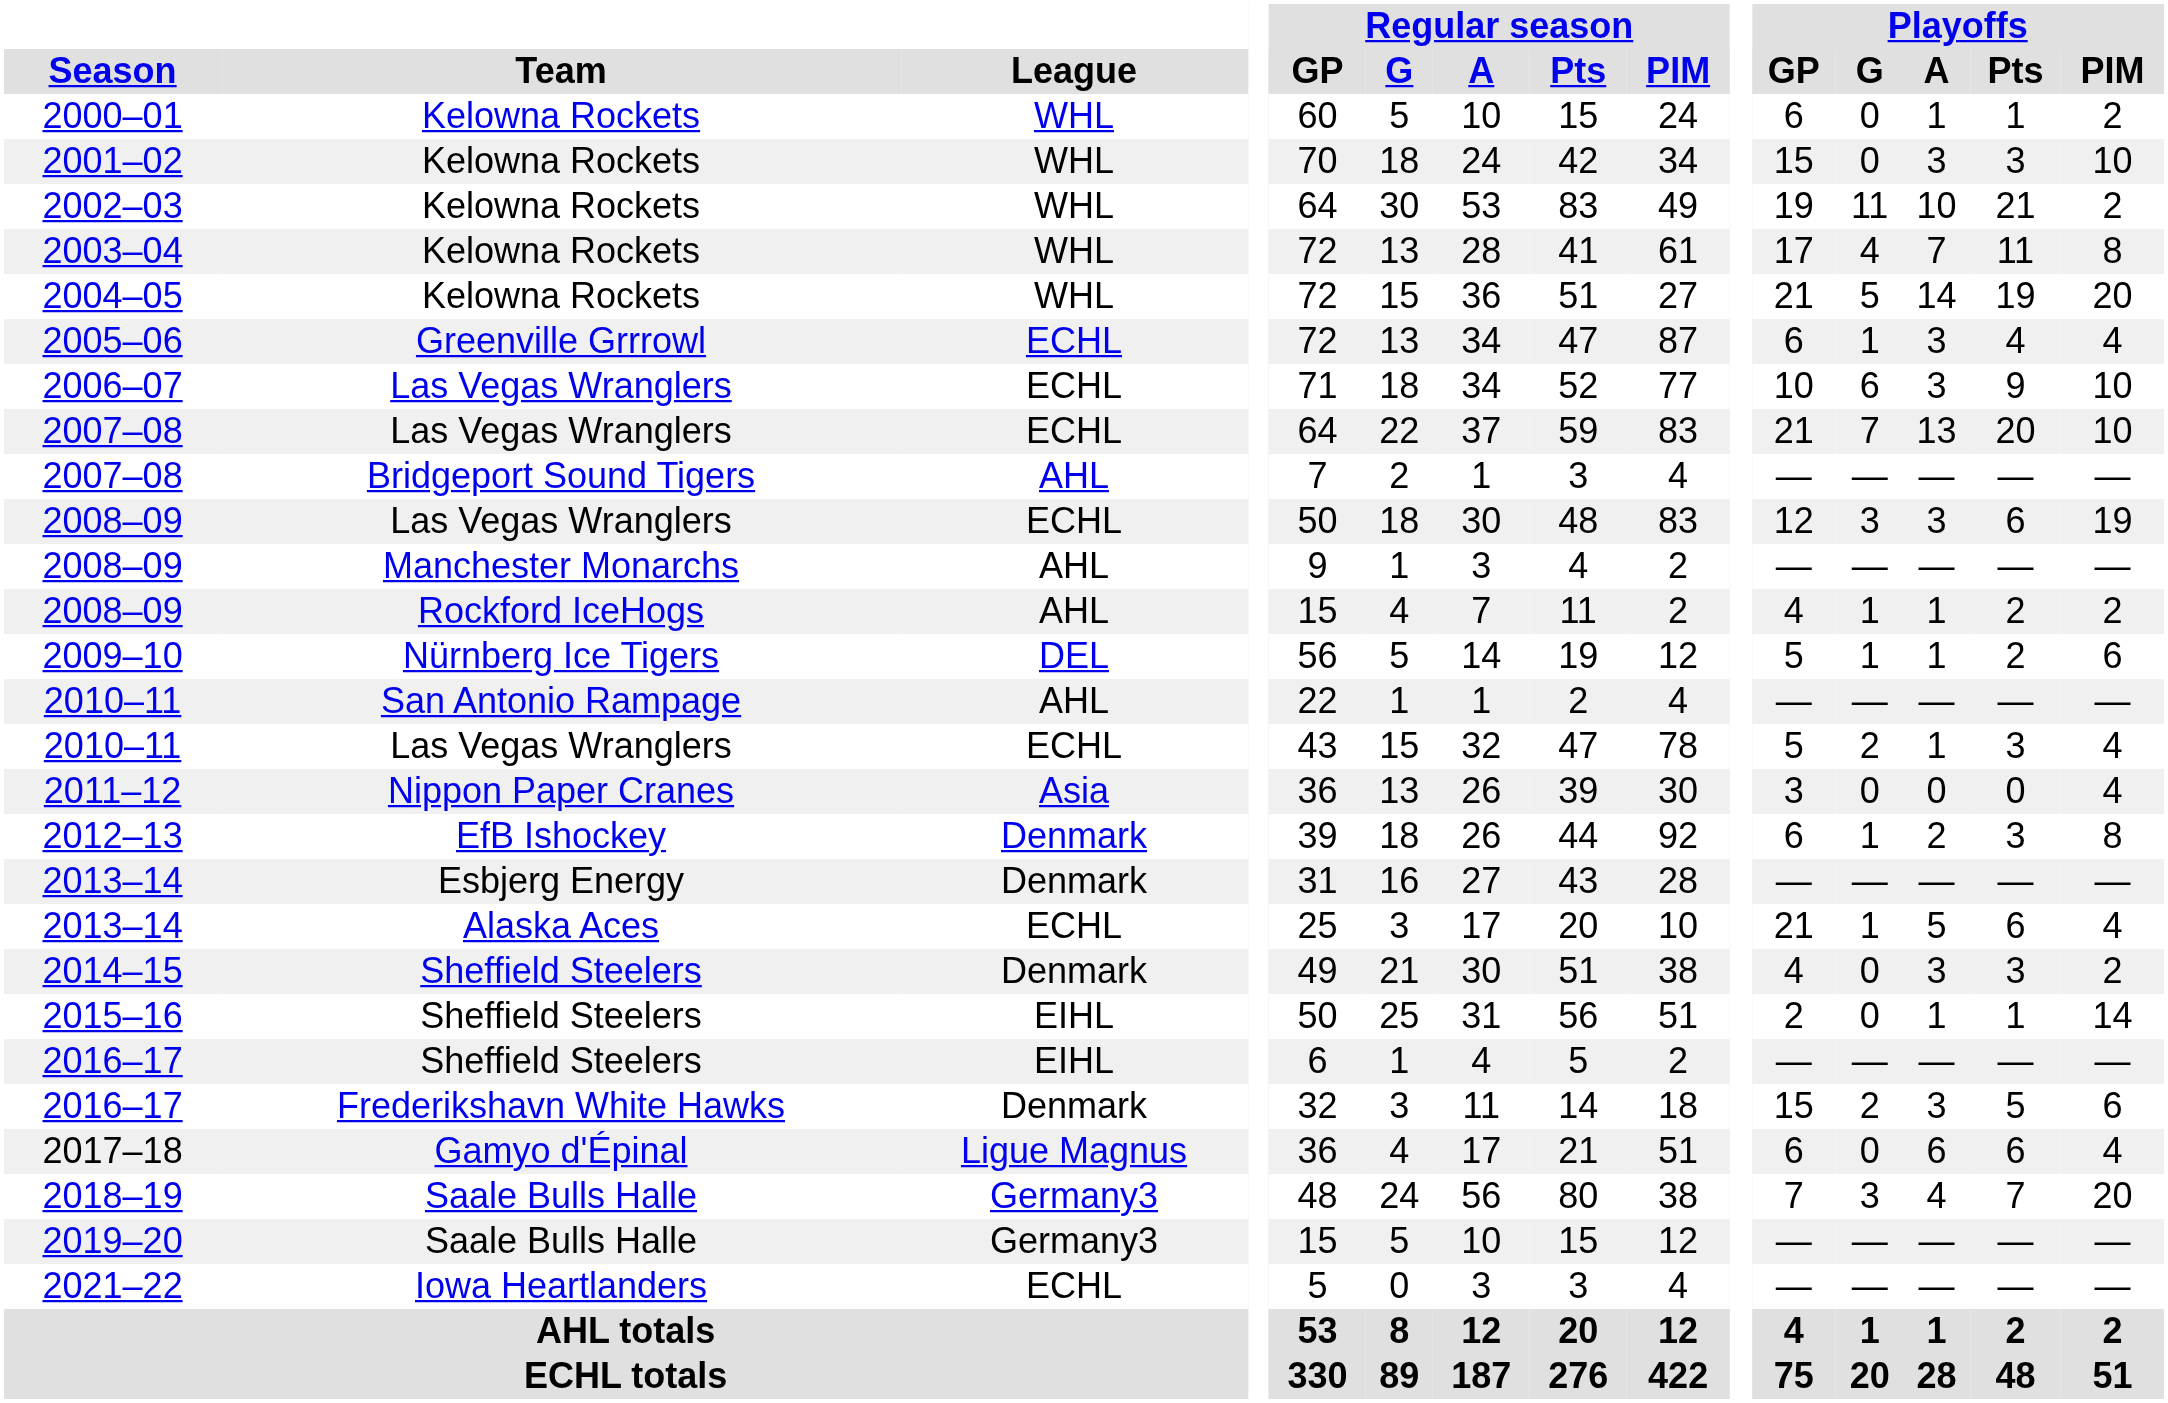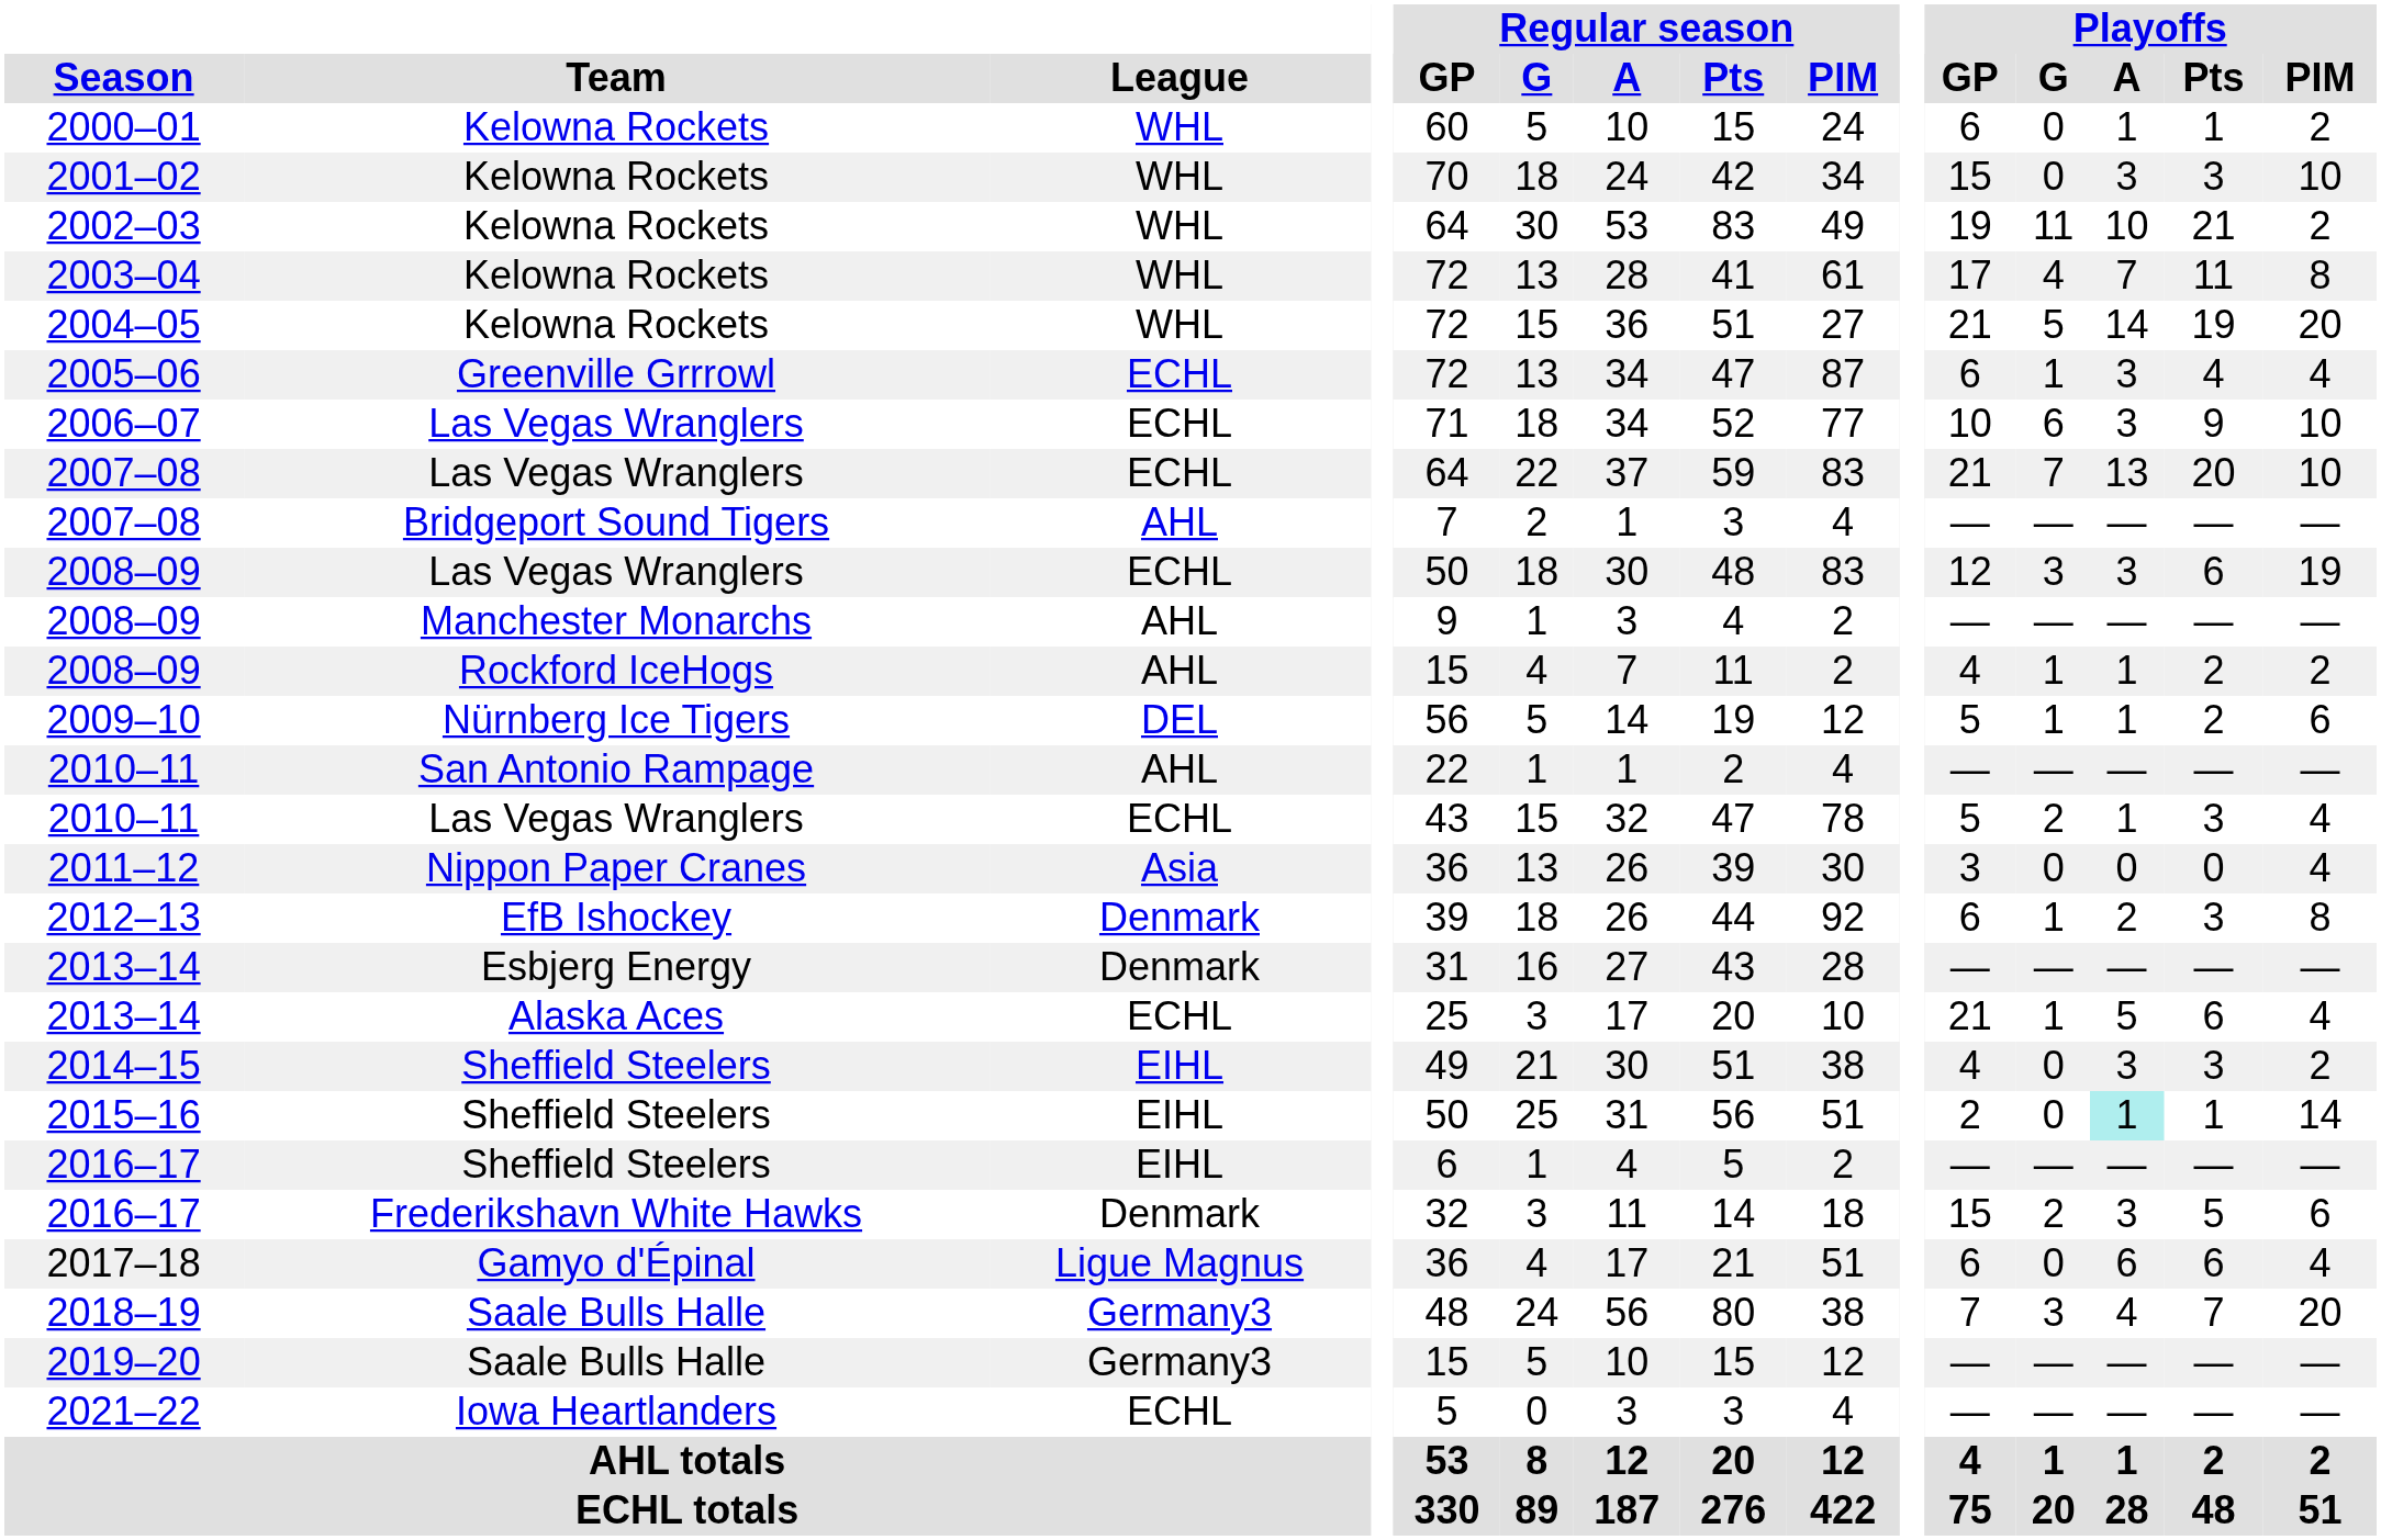2014–15 | League: Denmark -> EIHL
2015–16 | Playoffs / A: no background -> paleturquoise background
